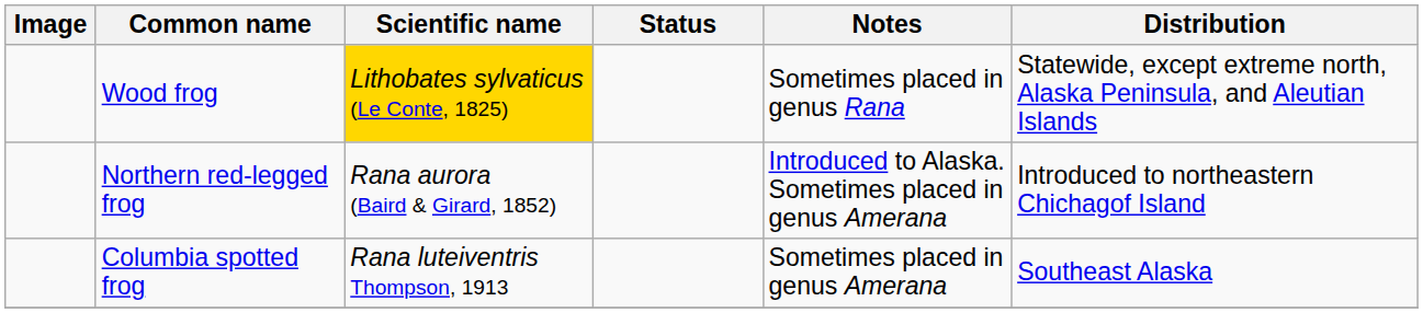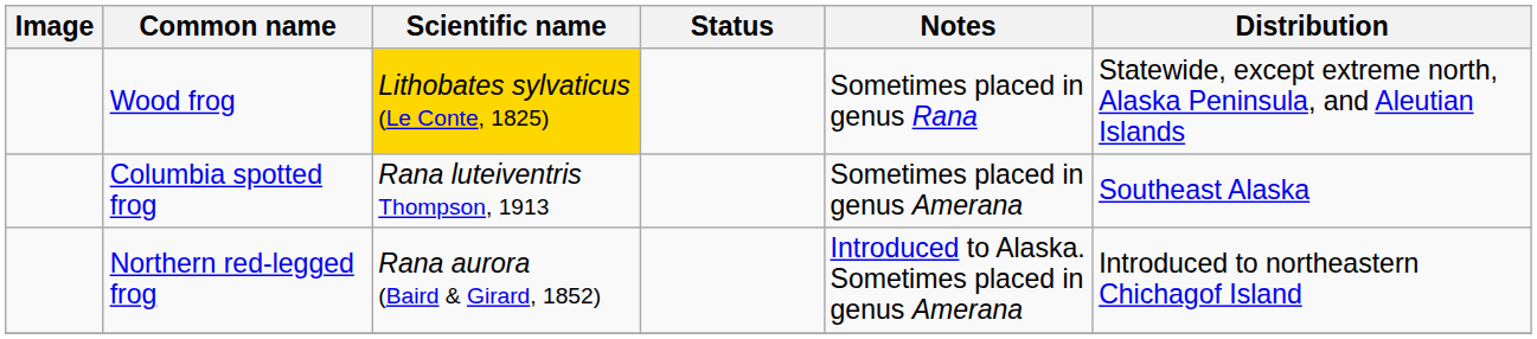rows swapped: Northern red-legged frog <-> Columbia spotted frog
